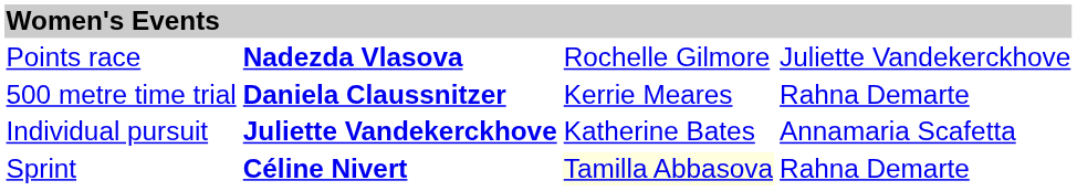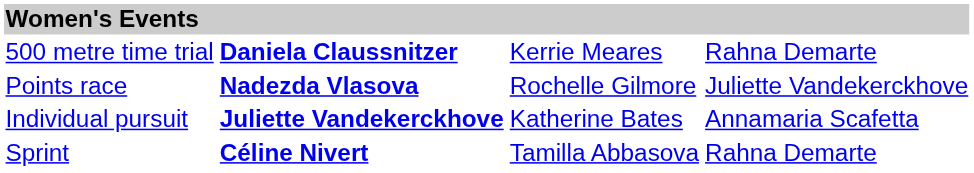rows swapped: 500 metre time trial <-> Points race
Sprint | column 3: lightyellow background -> no background
